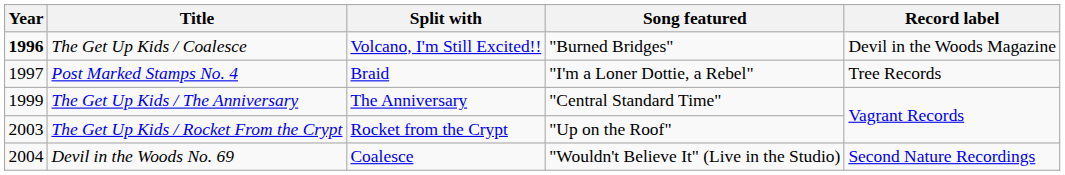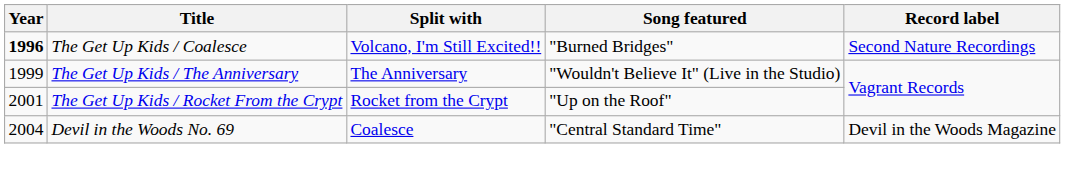The Get Up Kids / Coalesce | Record label: Devil in the Woods Magazine -> Second Nature Recordings
- row: 1997 | Post Marked Stamps No. 4 | Braid | "I'm a Loner Dottie, a Rebel" | Tree Records
The Get Up Kids / The Anniversary | Song featured: "Central Standard Time" -> "Wouldn't Believe It" (Live in the Studio)
The Get Up Kids / Rocket From the Crypt | Year: 2003 -> 2001
Devil in the Woods No. 69 | Song featured: "Wouldn't Believe It" (Live in the Studio) -> "Central Standard Time"
Devil in the Woods No. 69 | Record label: Second Nature Recordings -> Devil in the Woods Magazine
